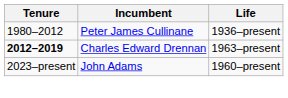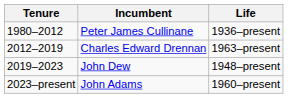Charles Edward Drennan | Tenure: bold -> normal
+ row: 2019–2023 | John Dew | 1948–present
